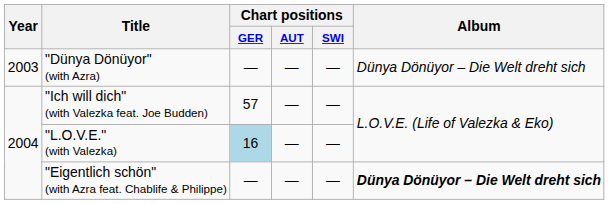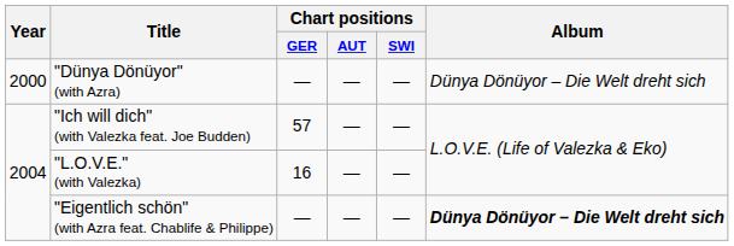"Dünya Dönüyor" (with Azra) | Year: 2003 -> 2000
"L.O.V.E." (with Valezka) | Chart positions / GER: lightblue background -> no background
